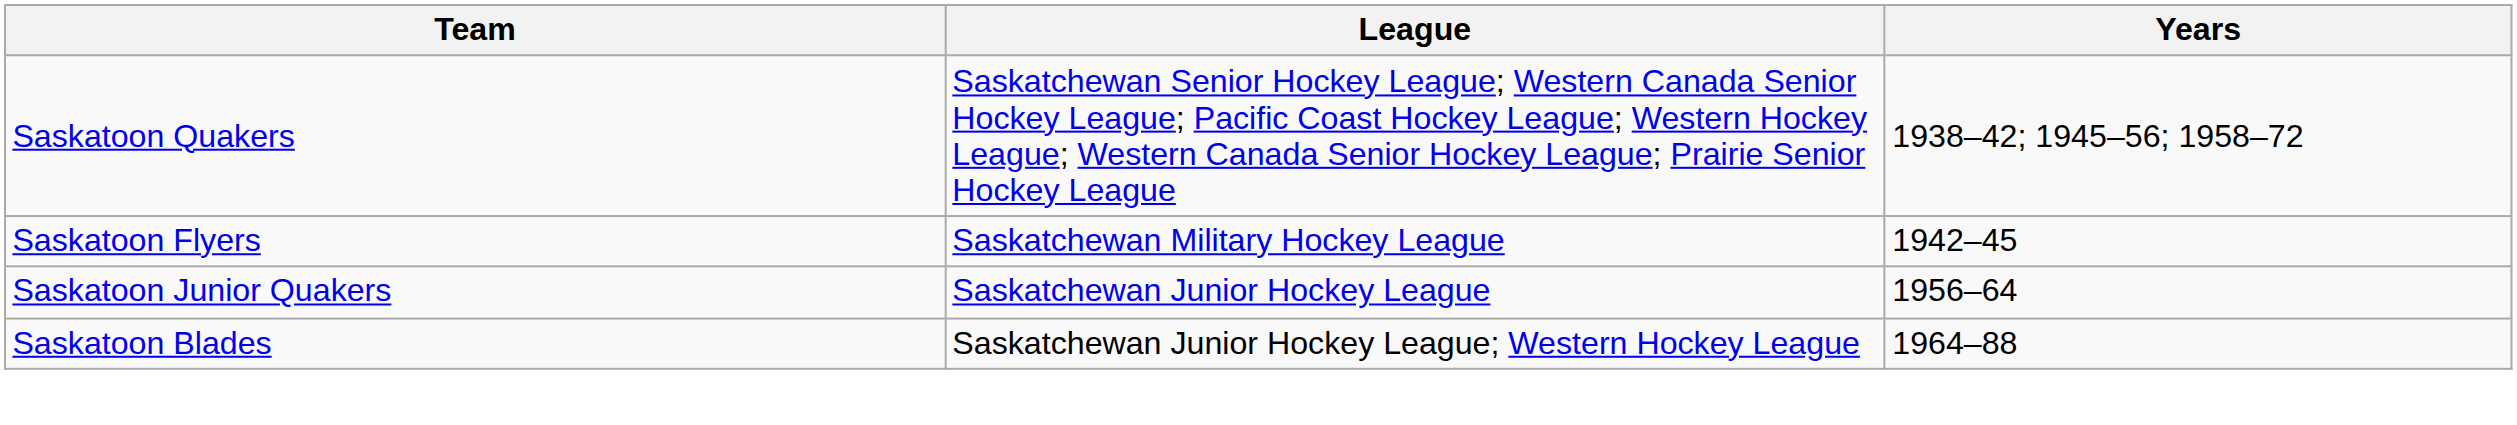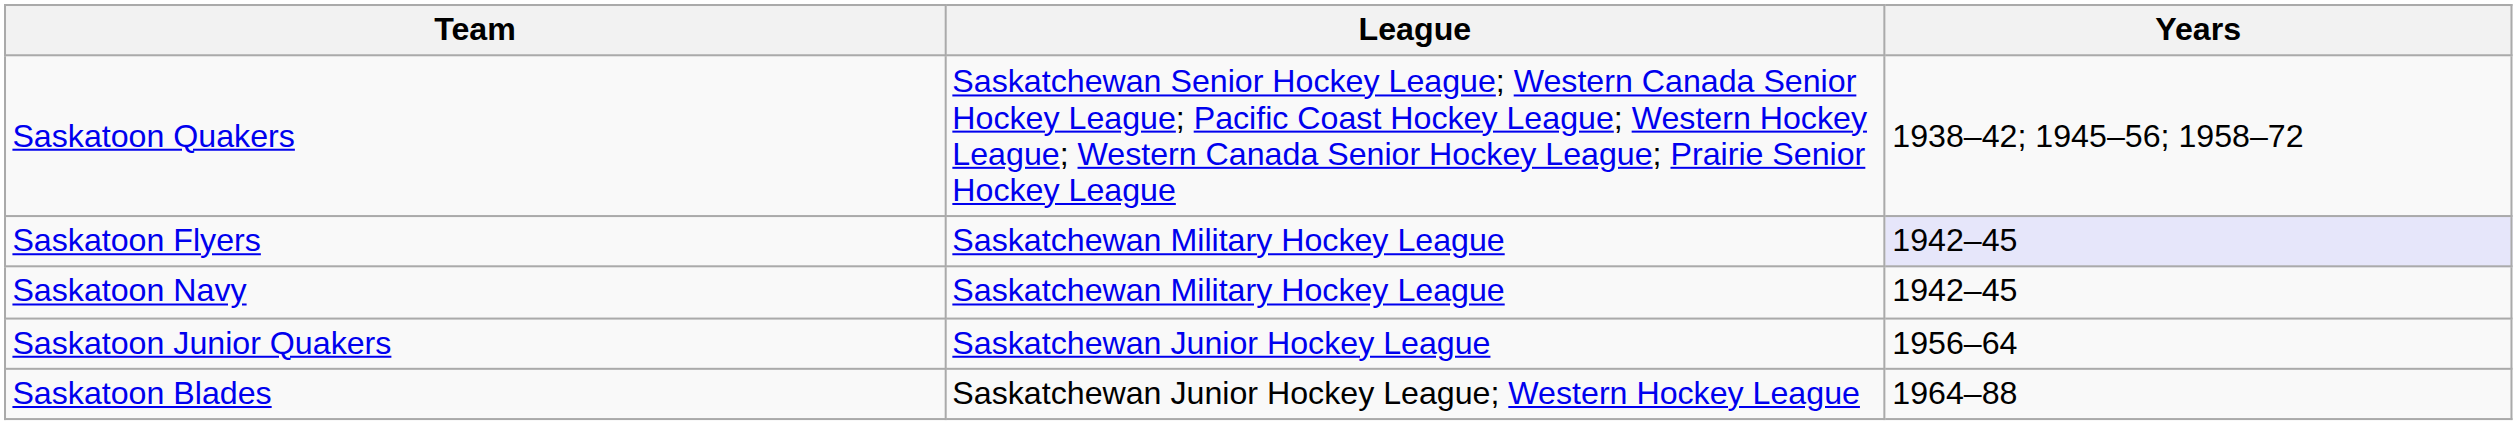Saskatoon Flyers | Years: no background -> lavender background
+ row: Saskatoon Navy | Saskatchewan Military Hockey League | 1942–45
